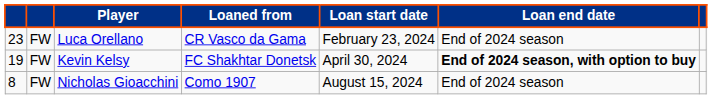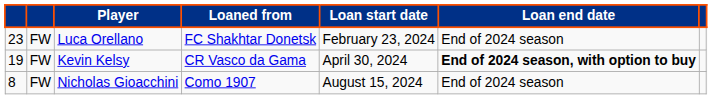Luca Orellano | Loaned from: CR Vasco da Gama -> FC Shakhtar Donetsk
Kevin Kelsy | Loaned from: FC Shakhtar Donetsk -> CR Vasco da Gama
